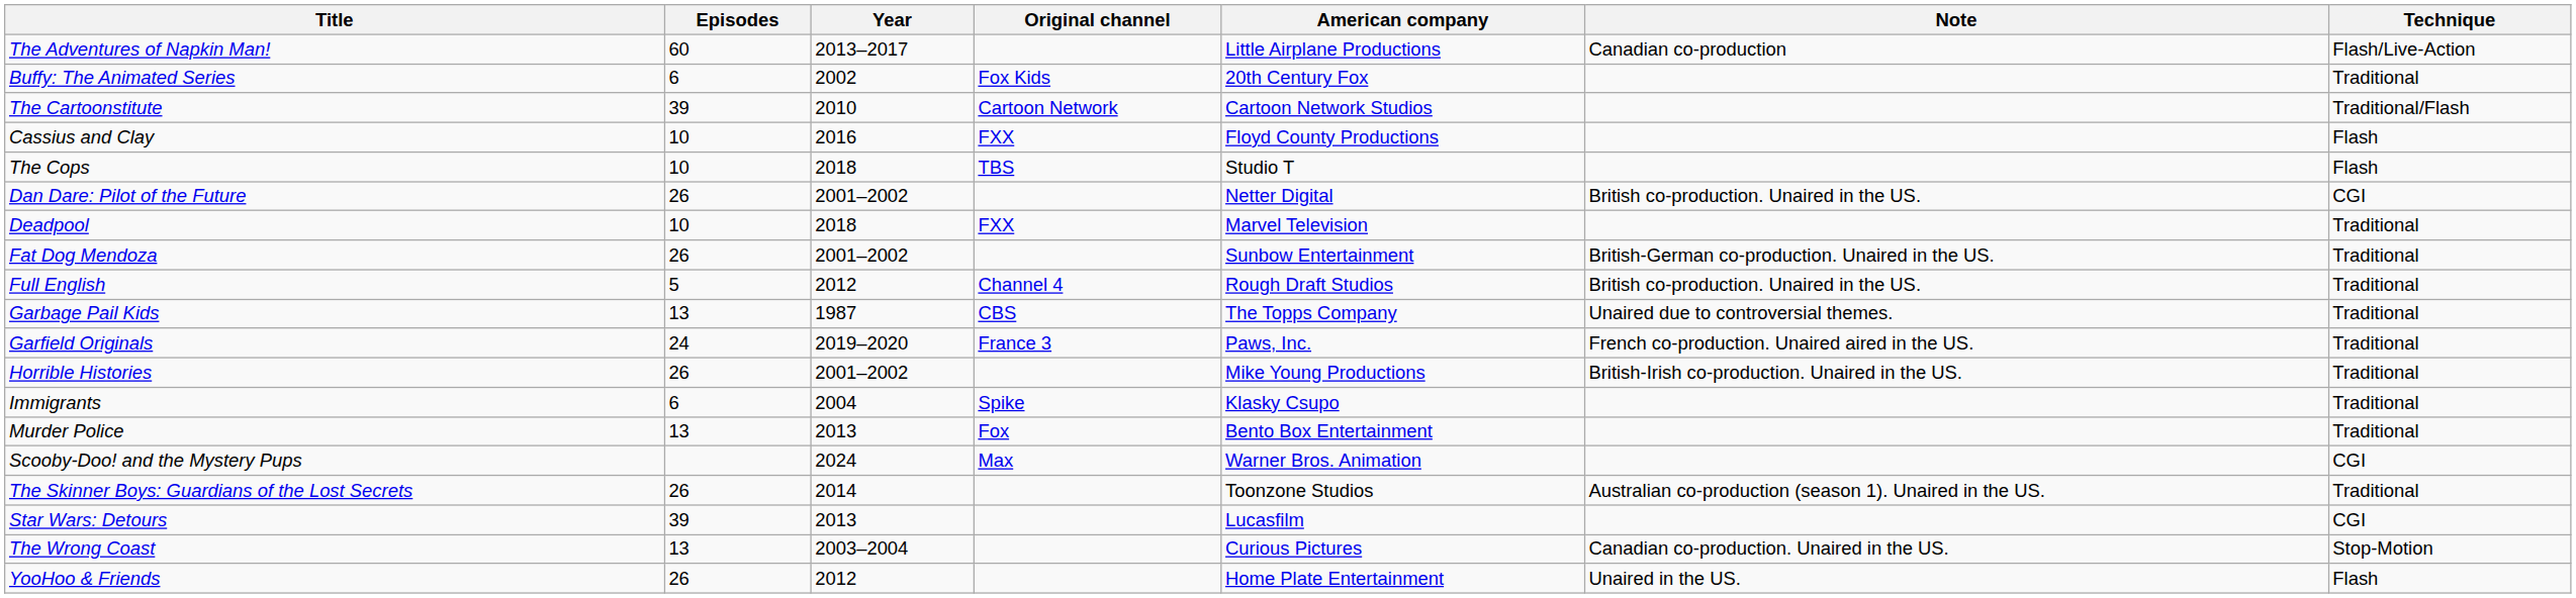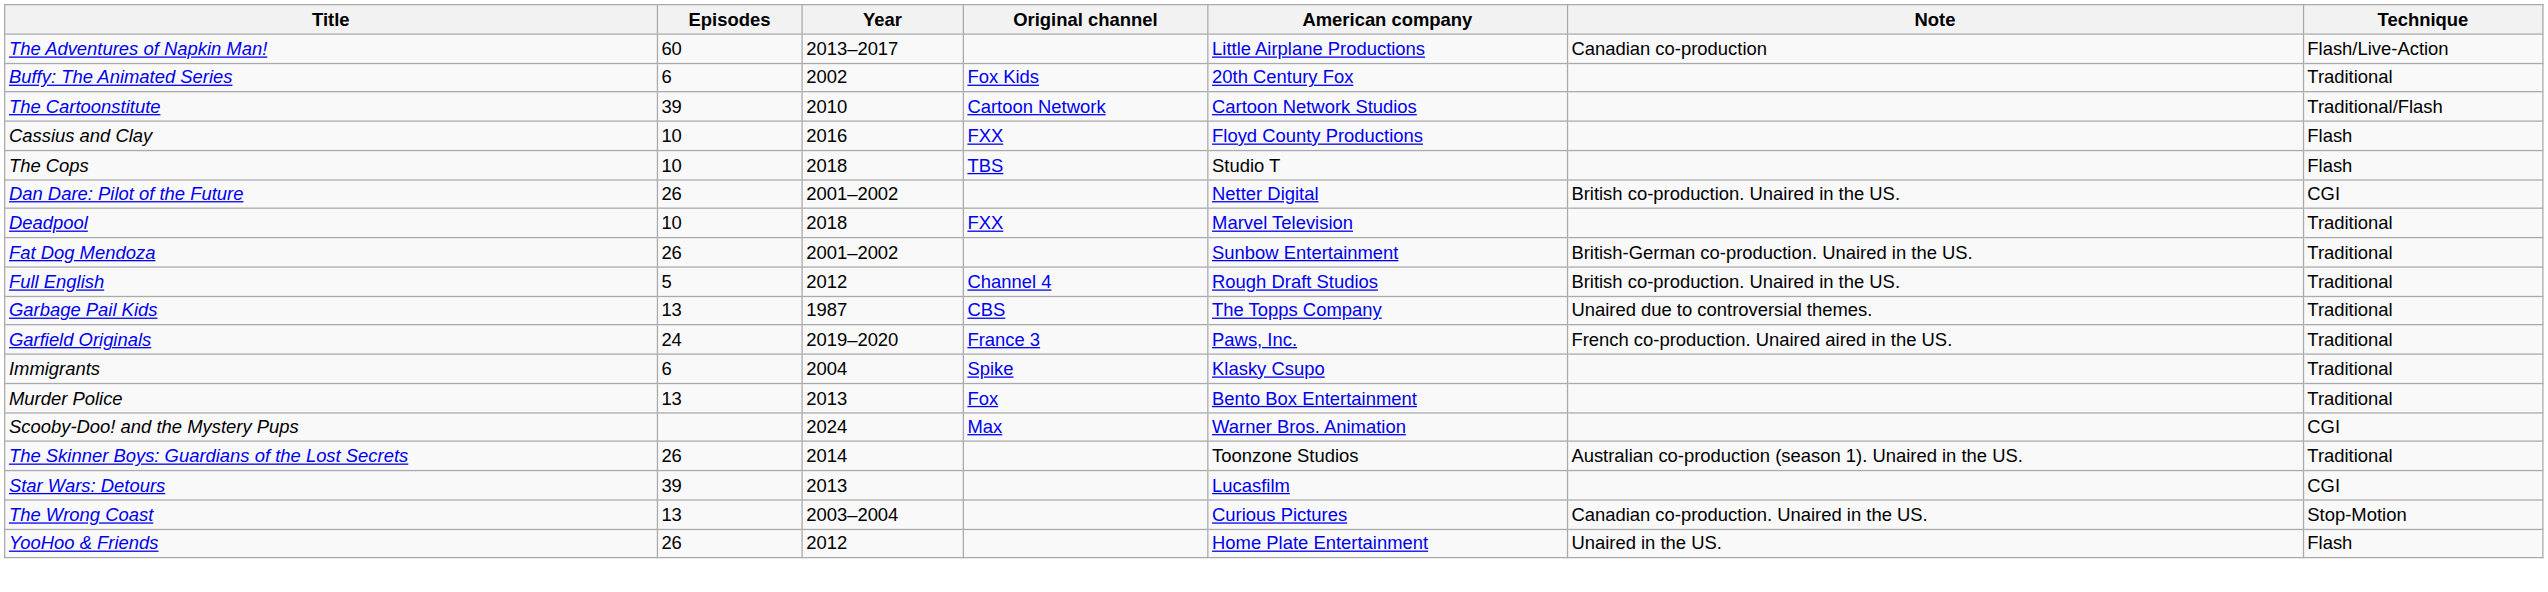- row: Horrible Histories | 26 | 2001–2002 | Mike Young Productions | British-Irish co-production. Unaired in the US. | Traditional
